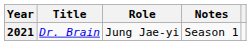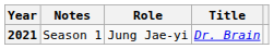columns swapped: Title <-> Notes
